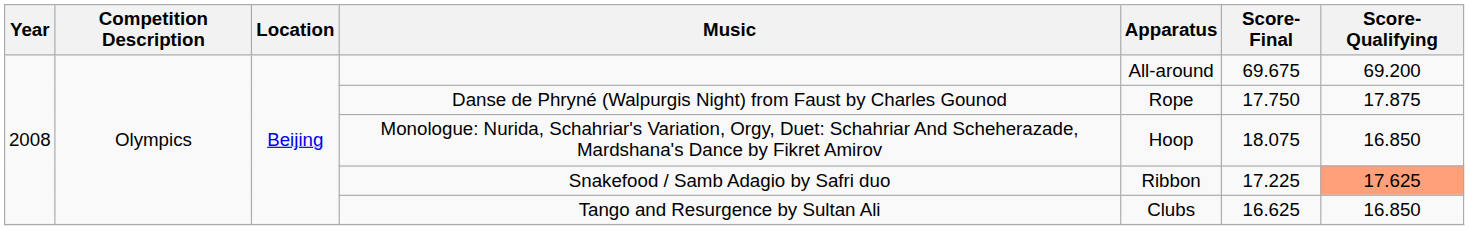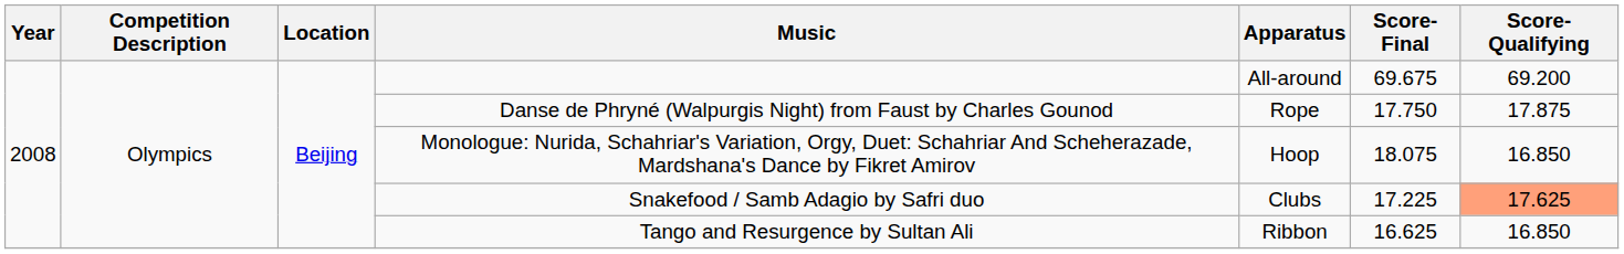Snakefood / Samb Adagio by Safri duo | Apparatus: Ribbon -> Clubs
Tango and Resurgence by Sultan Ali | Apparatus: Clubs -> Ribbon
